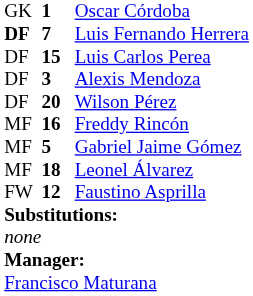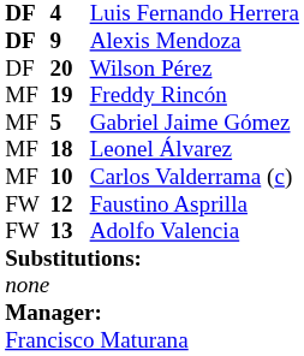- row: GK | 1 | Oscar Córdoba
Luis Fernando Herrera | column 2: 7 -> 4
- row: DF | 15 | Luis Carlos Perea
Alexis Mendoza | column 1: normal -> bold
Alexis Mendoza | column 2: 3 -> 9
Freddy Rincón | column 2: 16 -> 19
+ row: MF | 10 | Carlos Valderrama (c)
+ row: FW | 13 | Adolfo Valencia
